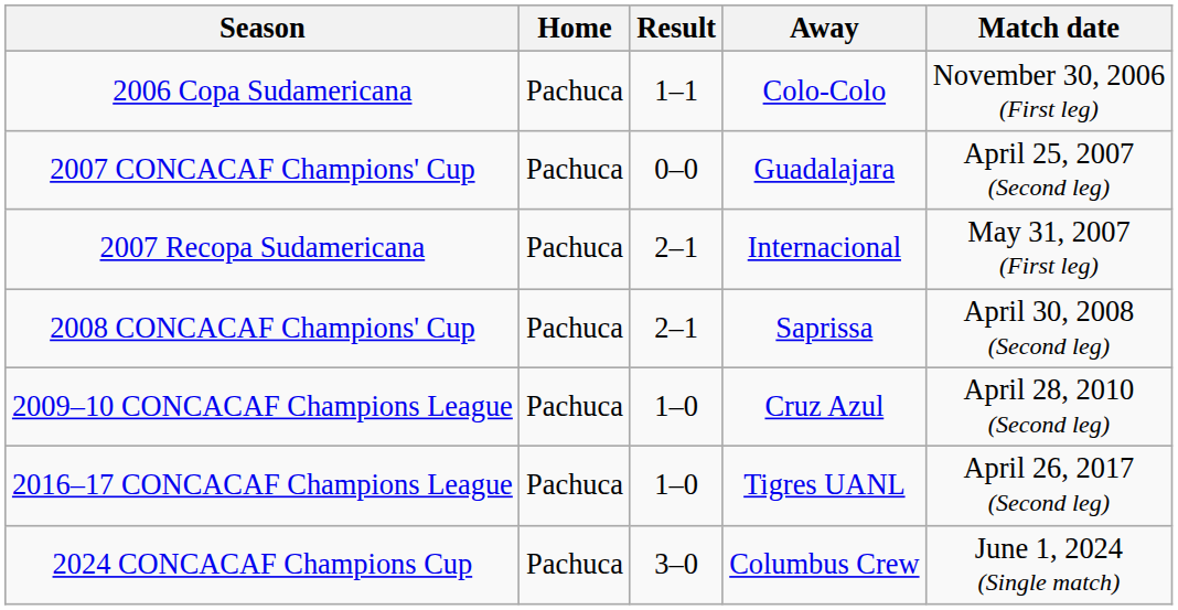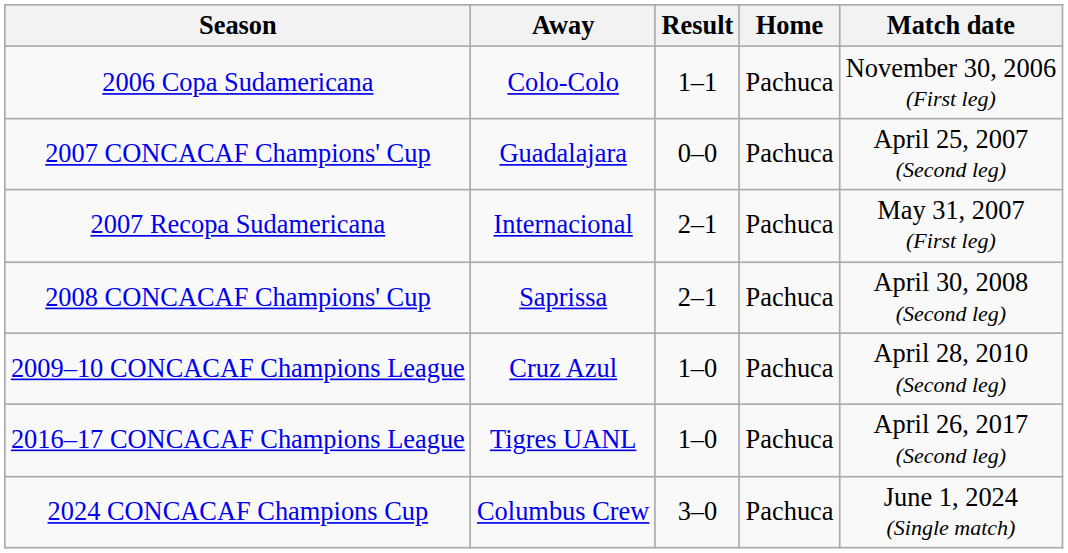columns swapped: Home <-> Away
